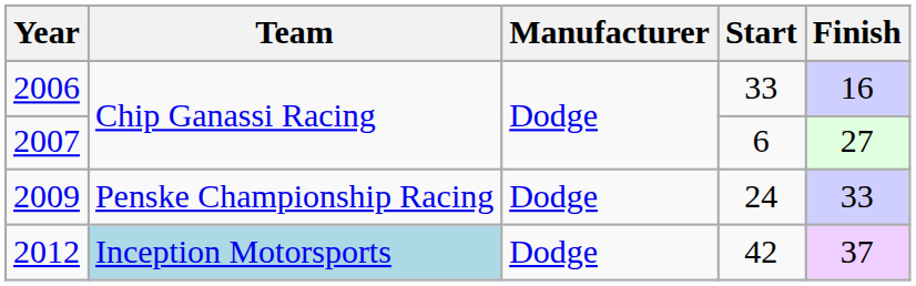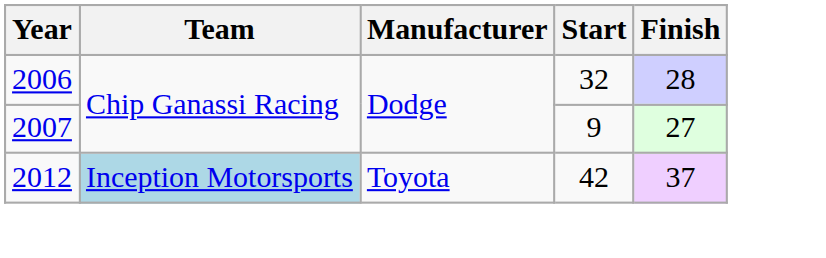2006 | Start: 33 -> 32
2006 | Finish: 16 -> 28
2007 | Start: 6 -> 9
- row: 2009 | Penske Championship Racing | Dodge | 24 | 33
2012 | Manufacturer: Dodge -> Toyota
